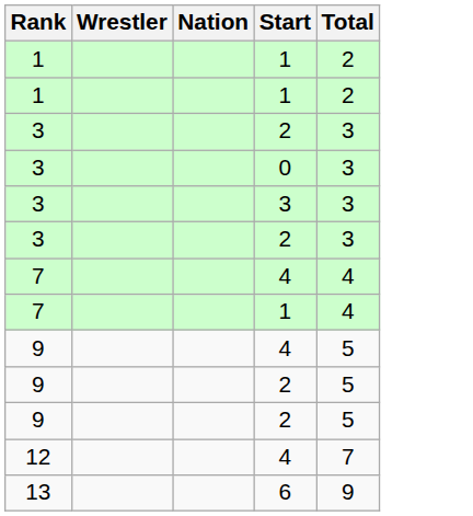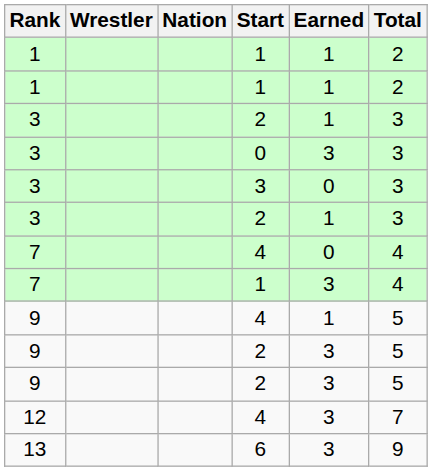+ column: Earned | 1 | 1 | 1 | 3 | 0 | 1 | 0 | 3 | 1 | 3 | 3 | 3 | 3
